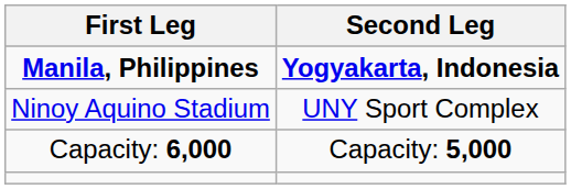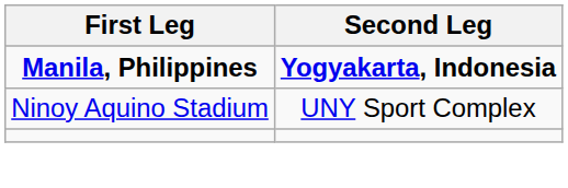- row: Capacity: 6,000 | Capacity: 5,000
